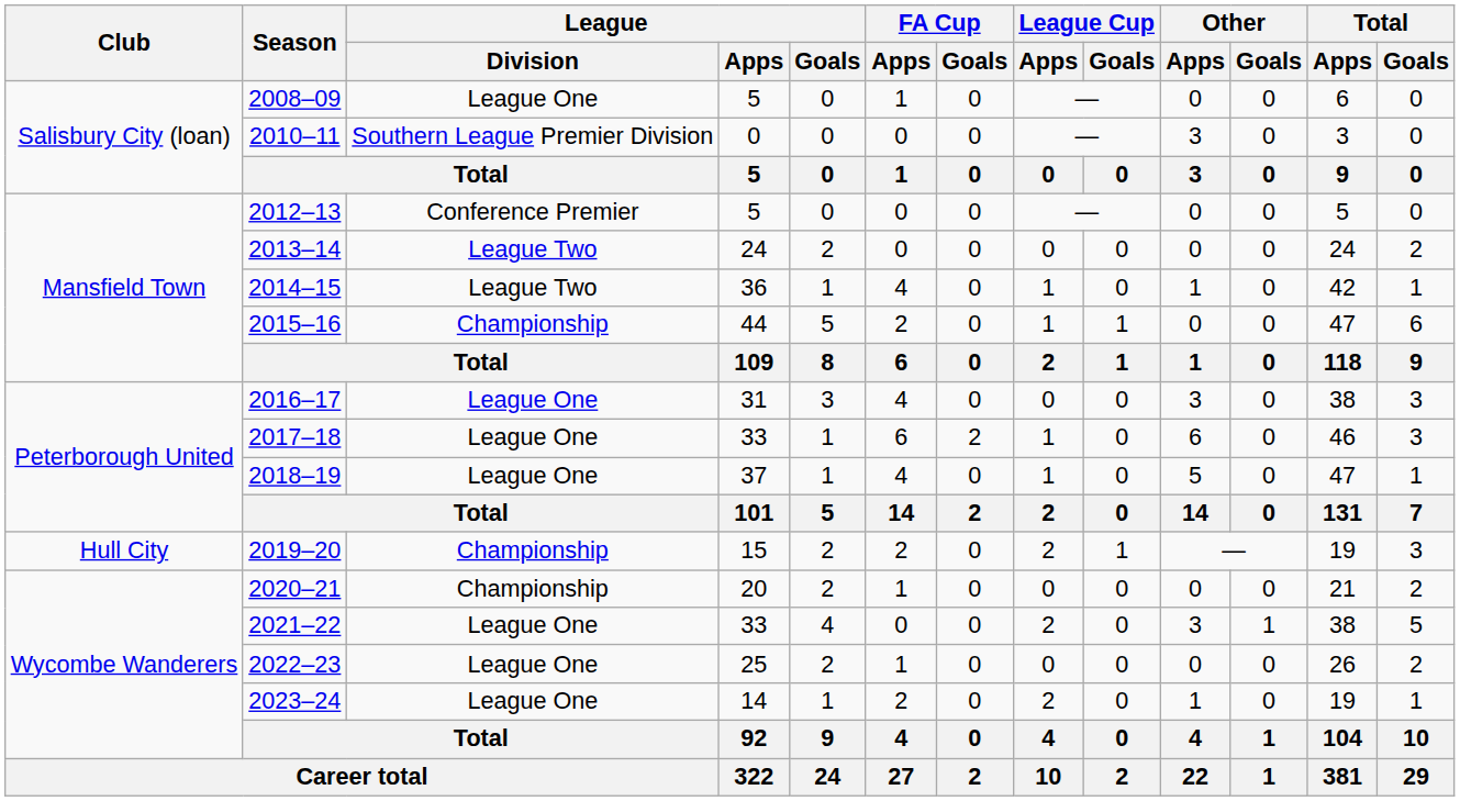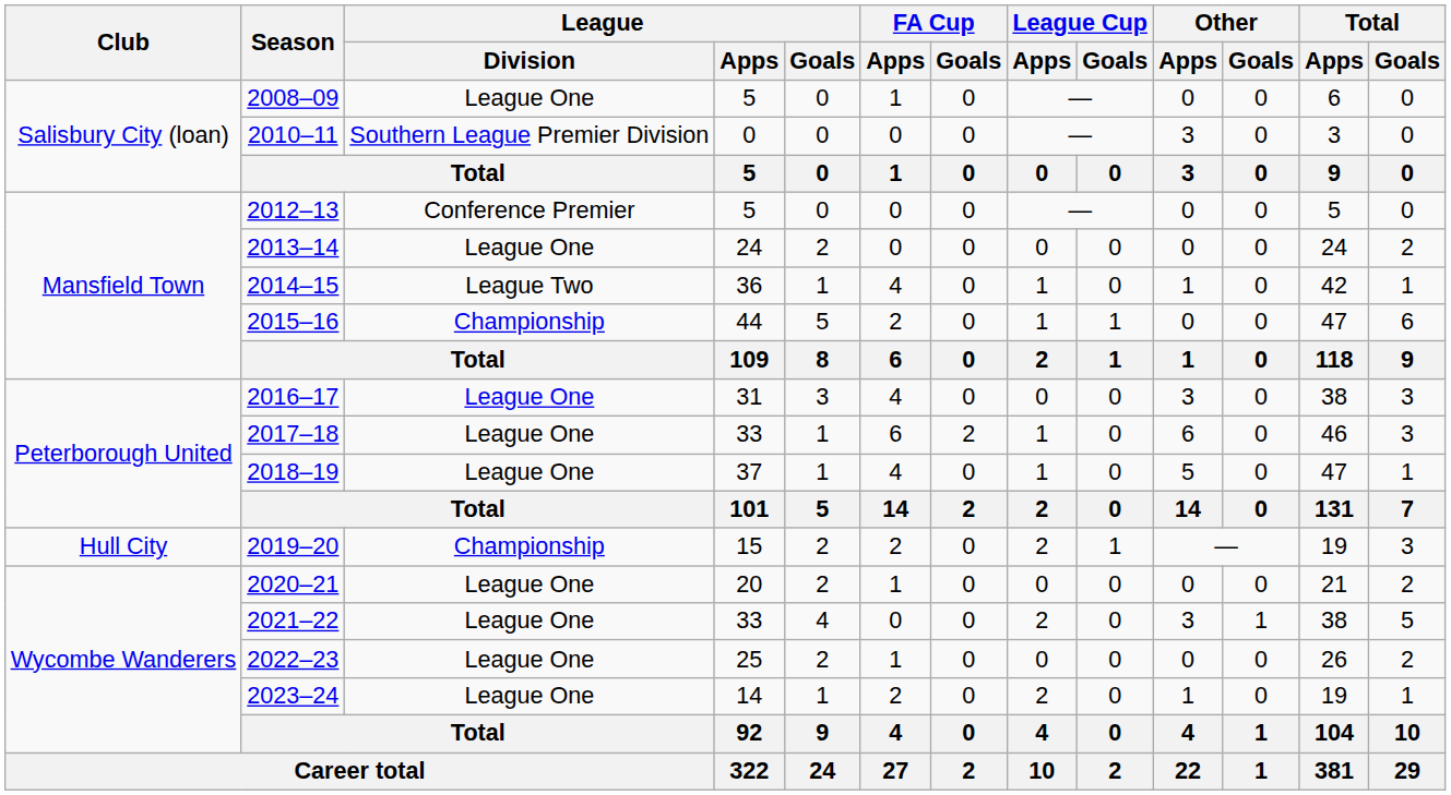2013–14 | League / Division: League Two -> League One
2020–21 | League / Division: Championship -> League One
